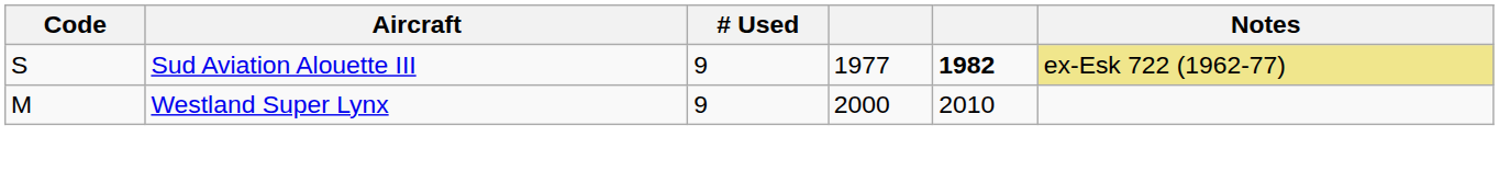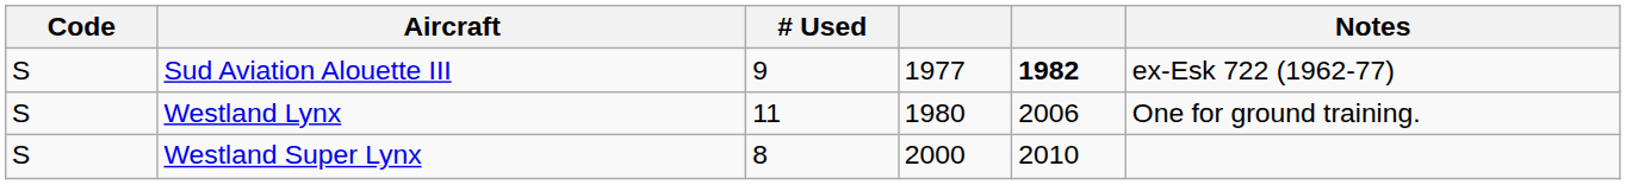Sud Aviation Alouette III | Notes: khaki background -> no background
+ row: S | Westland Lynx | 11 | 1980 | 2006 | One for ground training.
Westland Super Lynx | Code: M -> S
Westland Super Lynx | # Used: 9 -> 8
